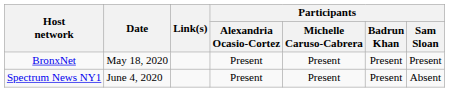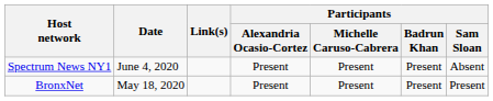rows swapped: BronxNet <-> Spectrum News NY1
